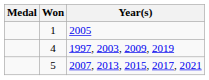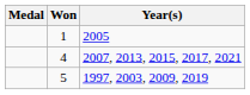4 | Year(s): 1997, 2003, 2009, 2019 -> 2007, 2013, 2015, 2017, 2021
5 | Year(s): 2007, 2013, 2015, 2017, 2021 -> 1997, 2003, 2009, 2019
